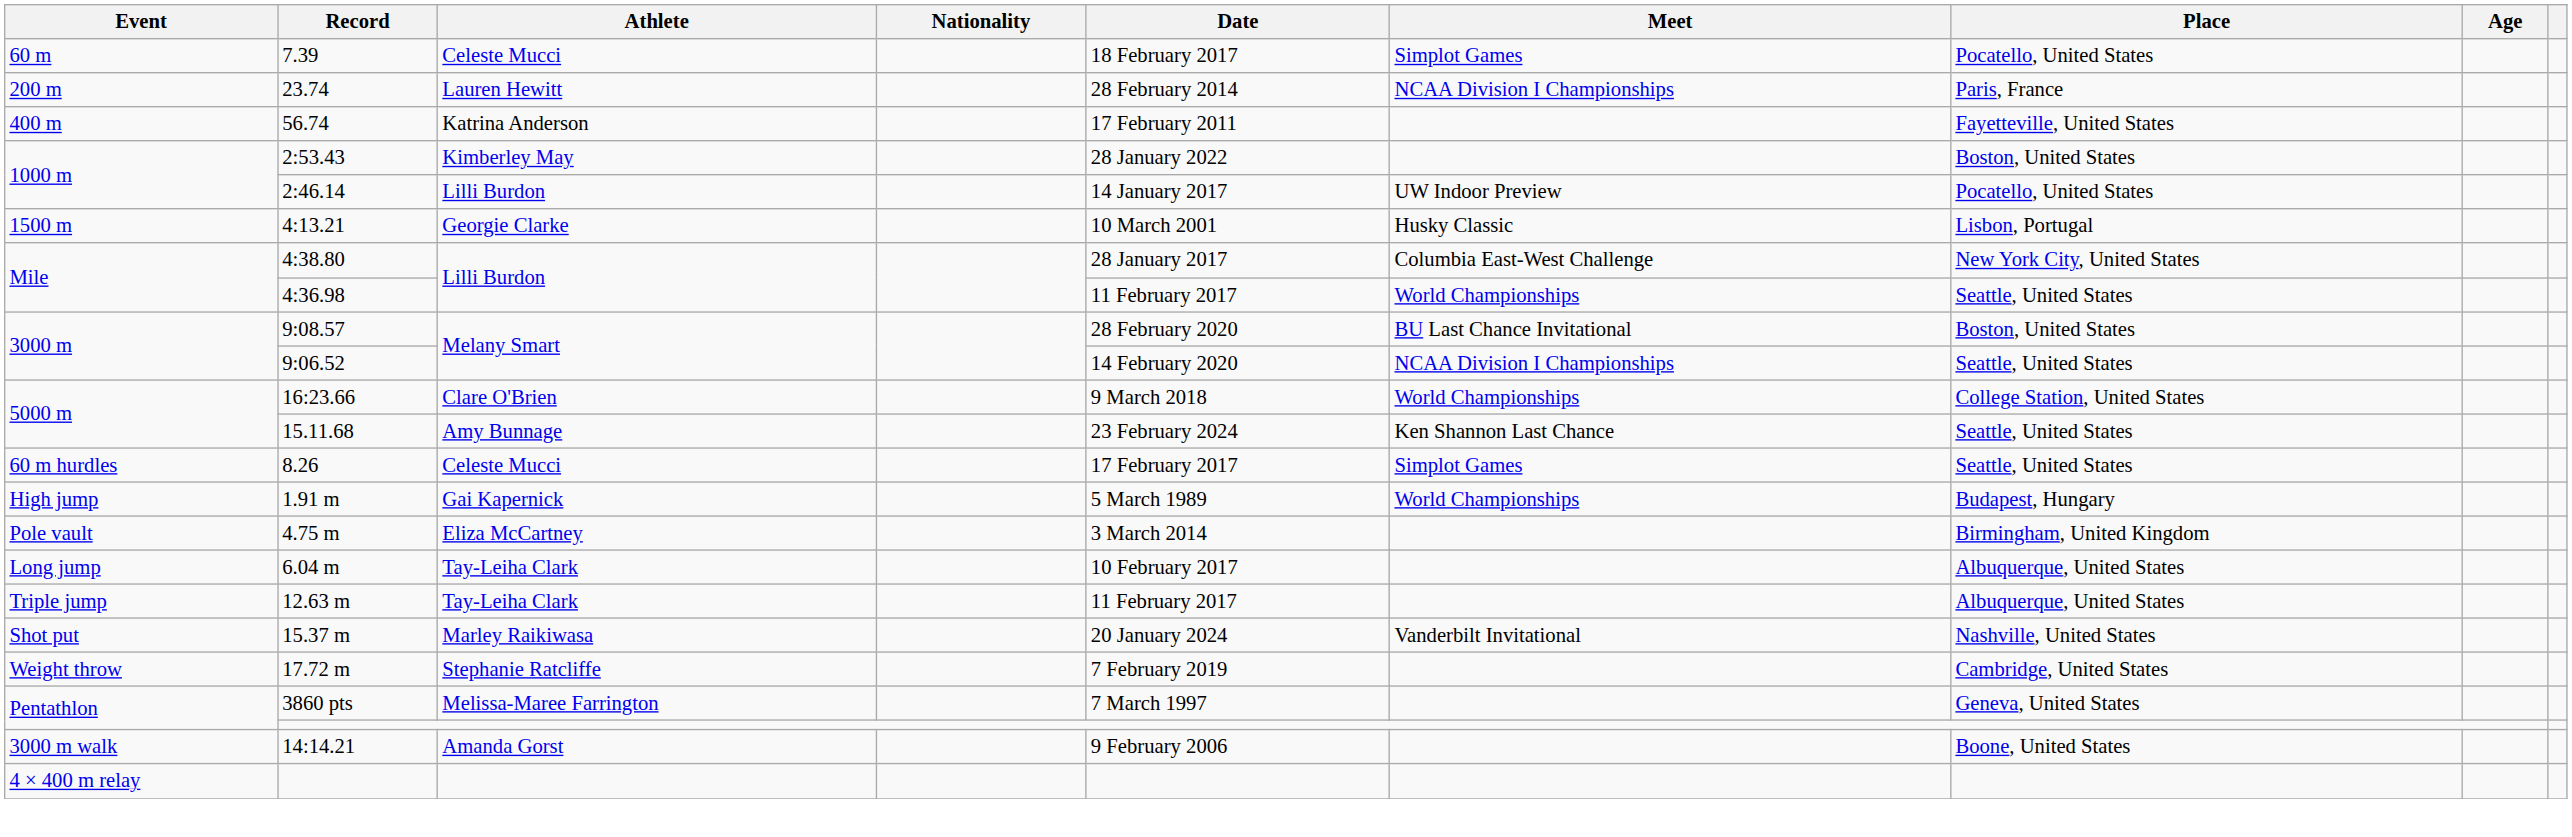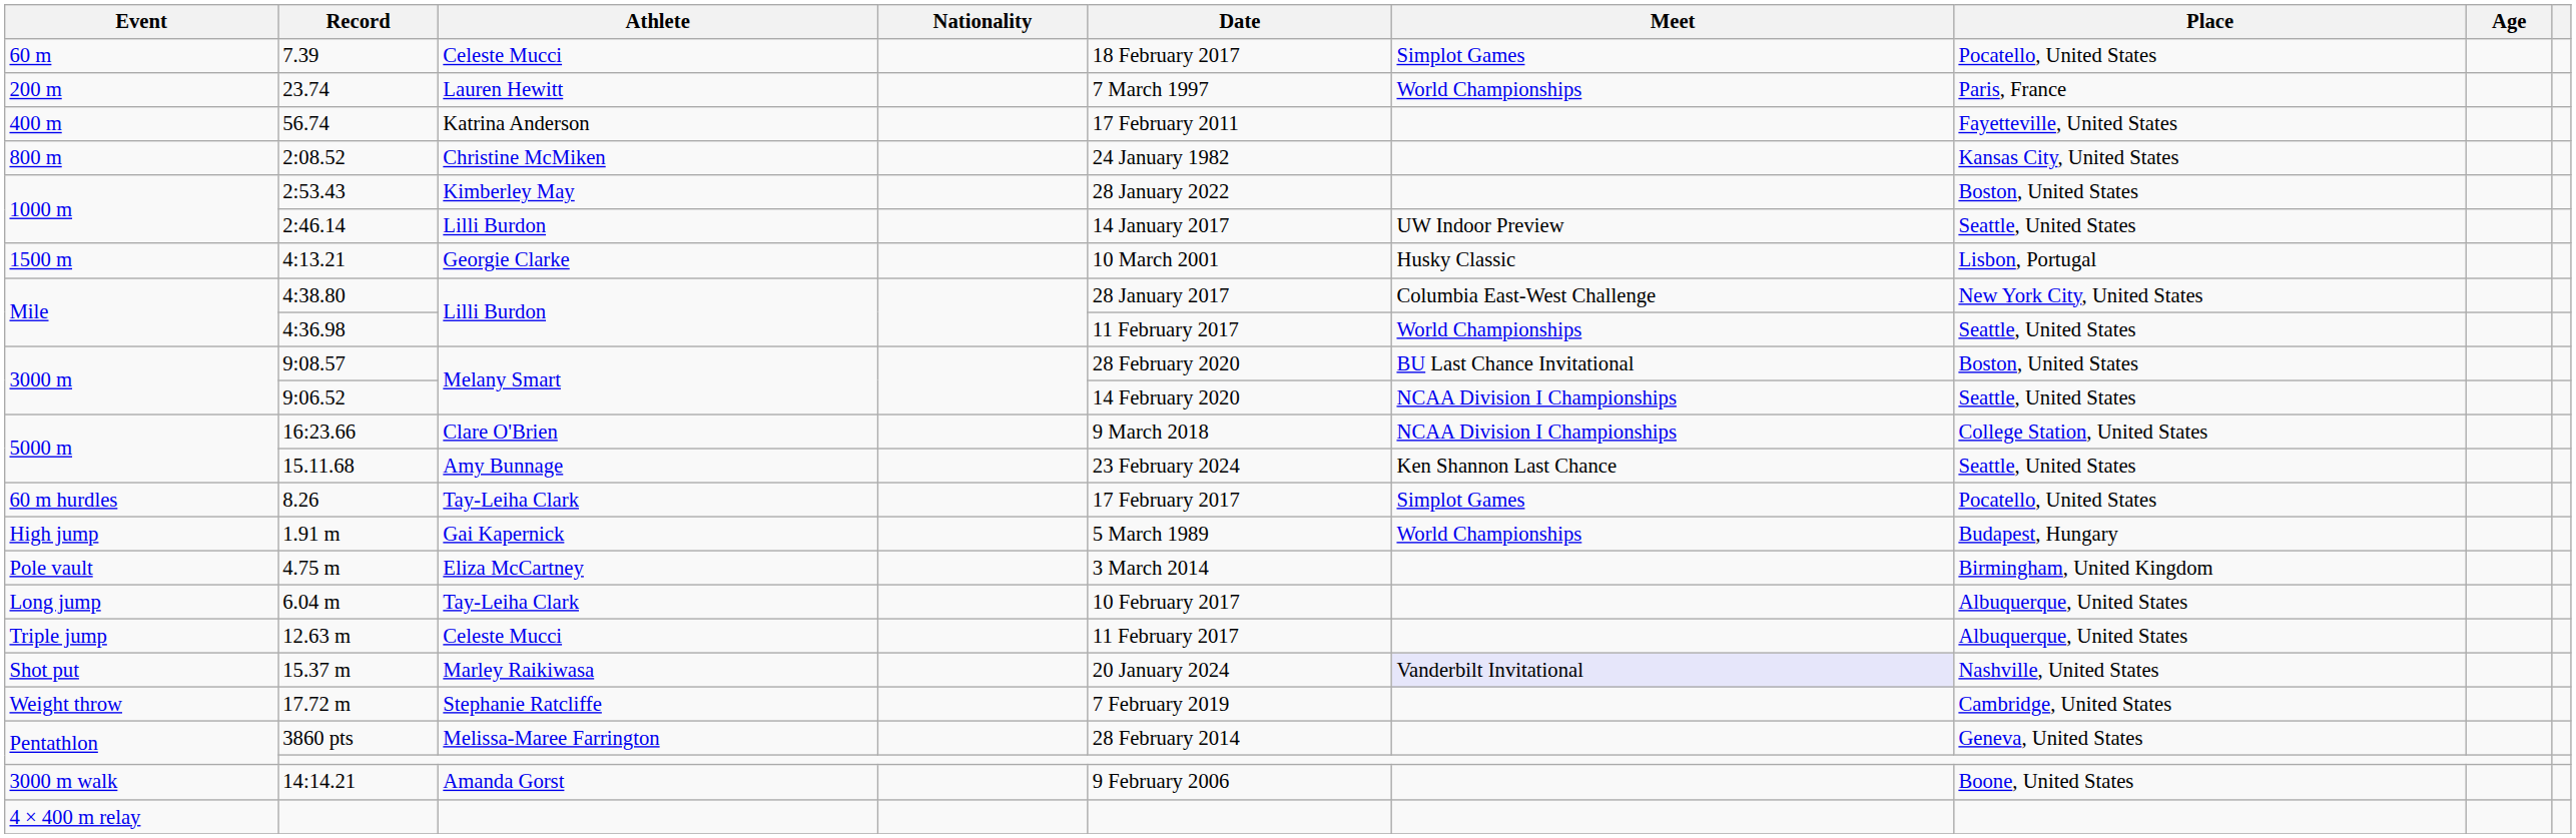23.74 | Date: 28 February 2014 -> 7 March 1997
23.74 | Meet: NCAA Division I Championships -> World Championships
+ row: 800 m | 2:08.52 | Christine McMiken | 24 January 1982 | Kansas City, United States
2:46.14 | Place: Pocatello, United States -> Seattle, United States
16:23.66 | Meet: World Championships -> NCAA Division I Championships
8.26 | Athlete: Celeste Mucci -> Tay-Leiha Clark
8.26 | Place: Seattle, United States -> Pocatello, United States
12.63 m | Athlete: Tay-Leiha Clark -> Celeste Mucci
15.37 m | Meet: no background -> lavender background
3860 pts | Date: 7 March 1997 -> 28 February 2014
